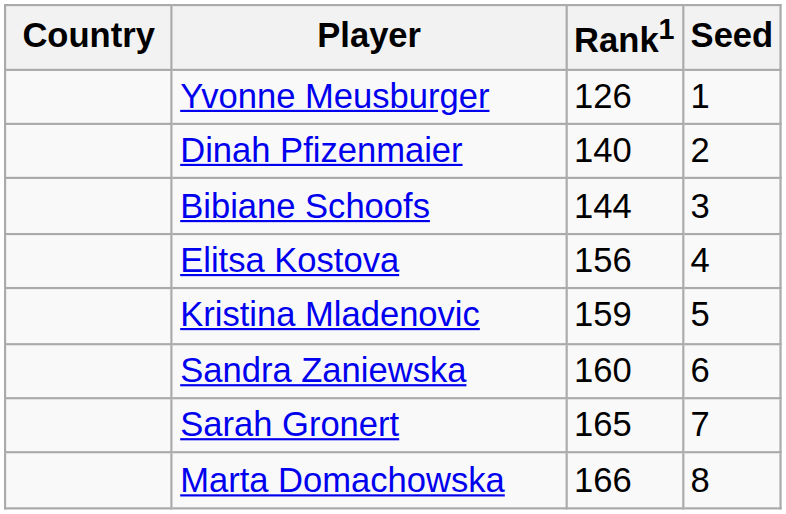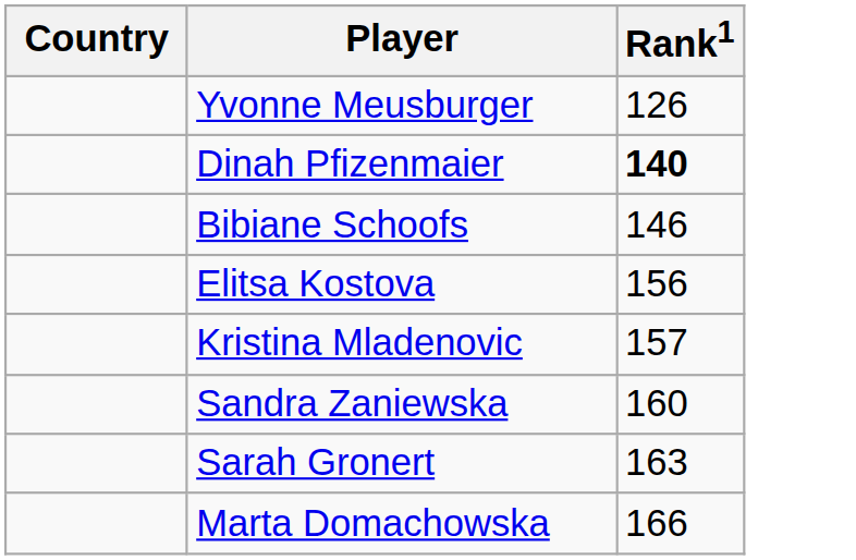- column: Seed | 1 | 2 | 3 | 4 | 5 | 6 | 7 | 8
Dinah Pfizenmaier | Rank1: normal -> bold
Bibiane Schoofs | Rank1: 144 -> 146
Kristina Mladenovic | Rank1: 159 -> 157
Sarah Gronert | Rank1: 165 -> 163
